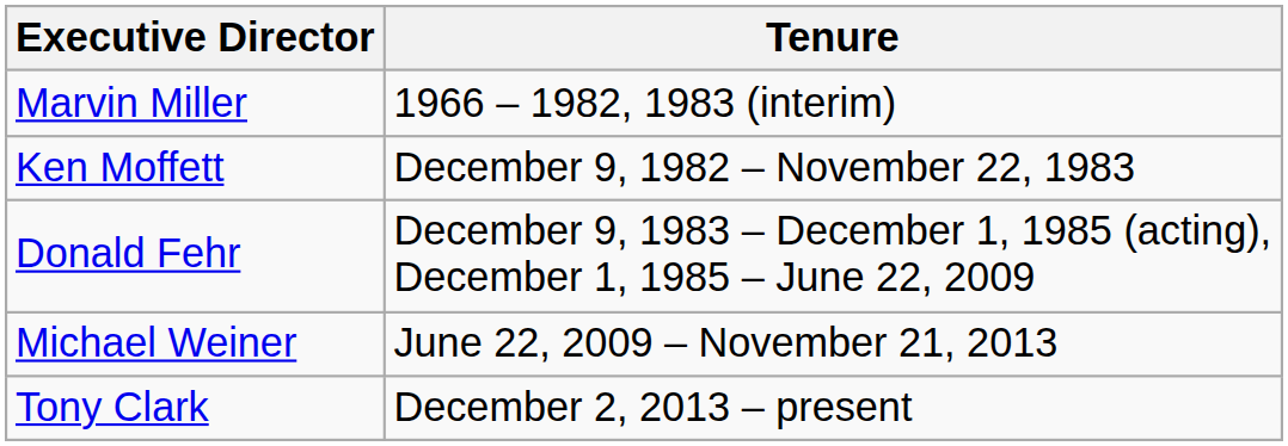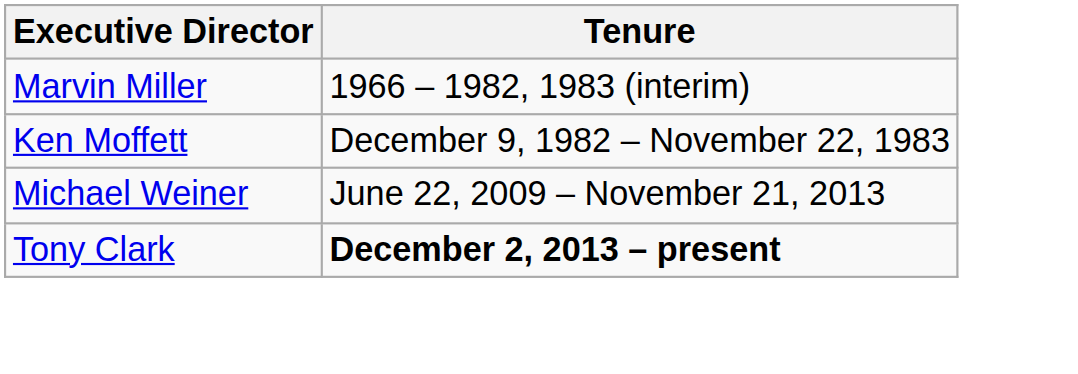- row: Donald Fehr | December 9, 1983 – December 1, 1985 (acting), December 1, 1985 – June 22, 2009
Tony Clark | Tenure: normal -> bold
